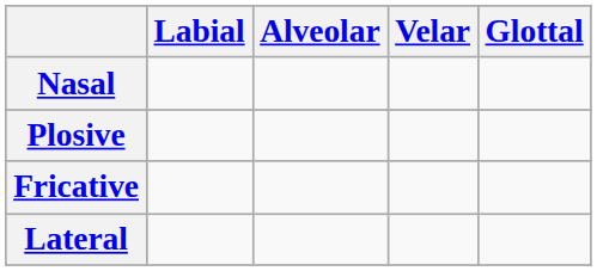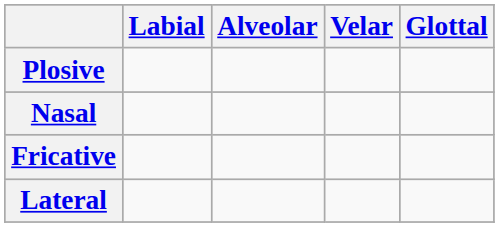rows swapped: Nasal <-> Plosive
